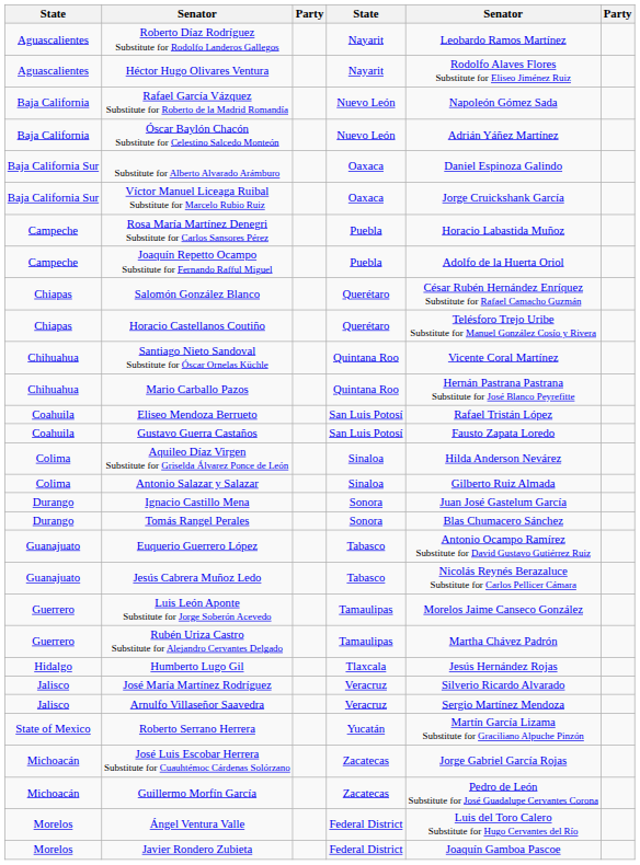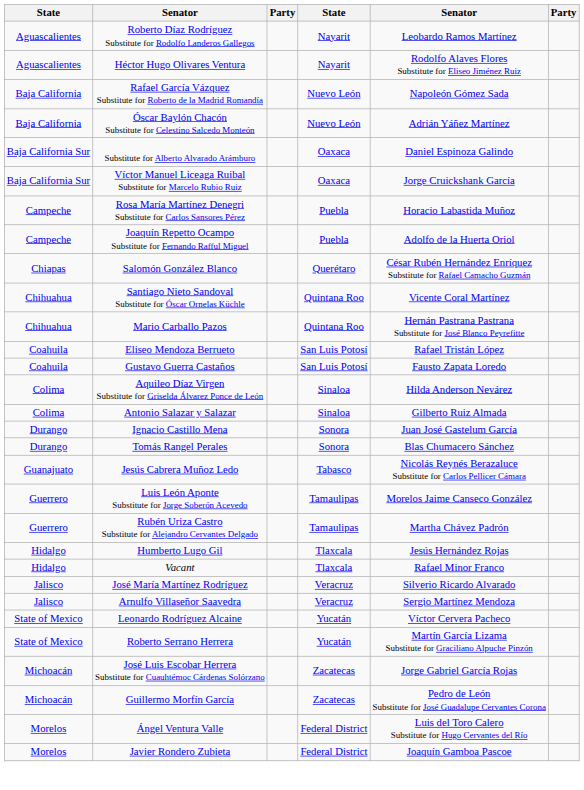- row: Chiapas | Horacio Castellanos Coutiño | Querétaro | Telésforo Trejo Uribe Substitute for Manuel González Cosío y Rivera
- row: Guanajuato | Euquerio Guerrero López | Tabasco | Antonio Ocampo Ramírez Substitute for David Gustavo Gutiérrez Ruiz
+ row: Hidalgo | Vacant | Tlaxcala | Rafael Minor Franco
+ row: State of Mexico | Leonardo Rodríguez Alcaine | Yucatán | Víctor Cervera Pacheco
